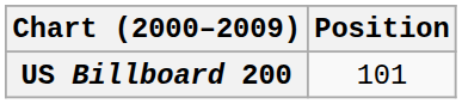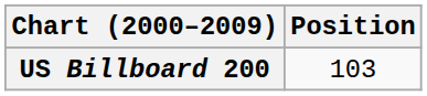US Billboard 200 | Position: 101 -> 103
